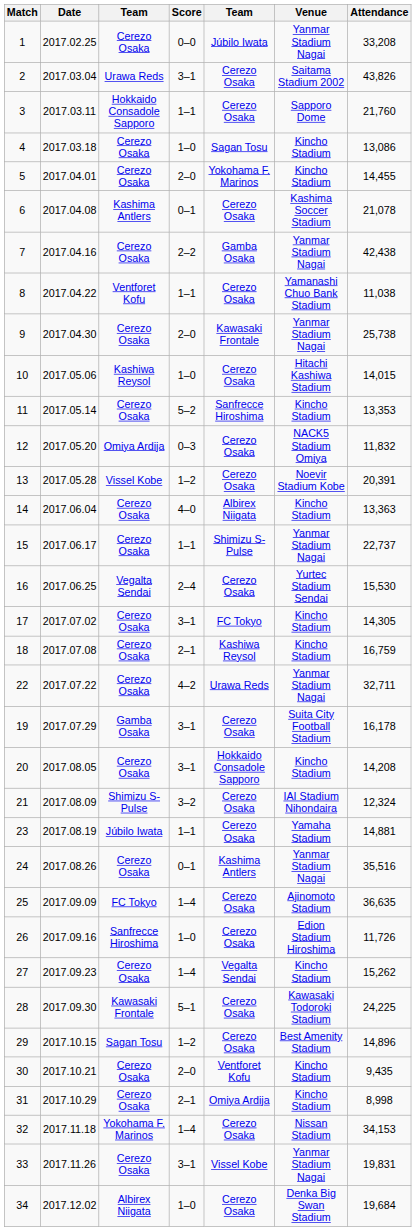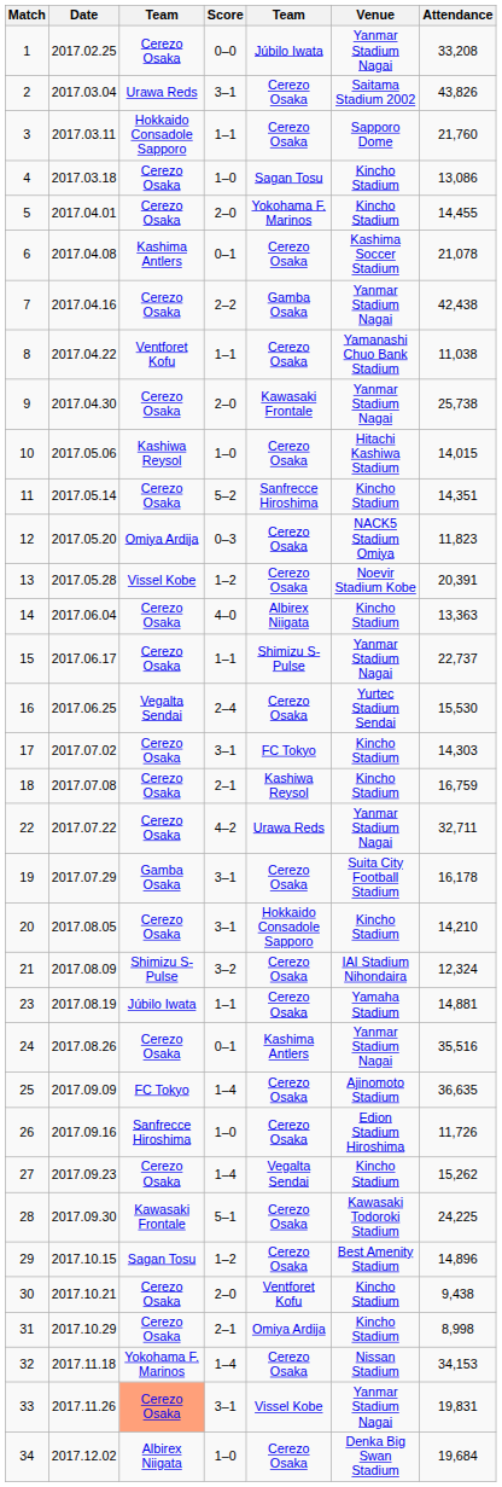11 | Attendance: 13,353 -> 14,351
12 | Attendance: 11,832 -> 11,823
17 | Attendance: 14,305 -> 14,303
20 | Attendance: 14,208 -> 14,210
30 | Attendance: 9,435 -> 9,438
33 | column 3: no background -> lightsalmon background
